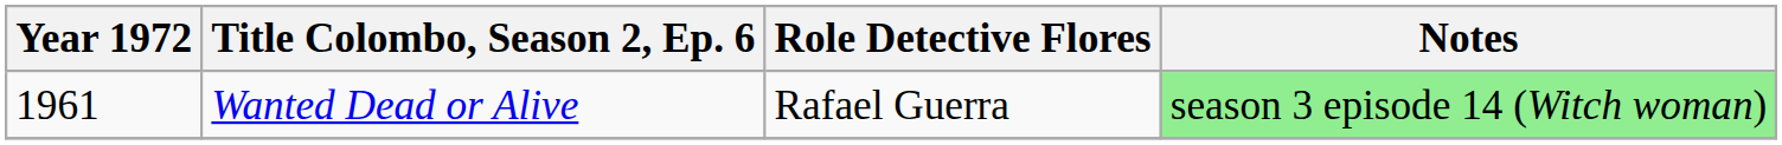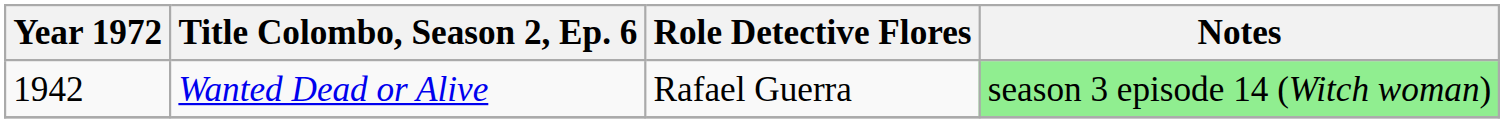Wanted Dead or Alive | Year 1972: 1961 -> 1942
